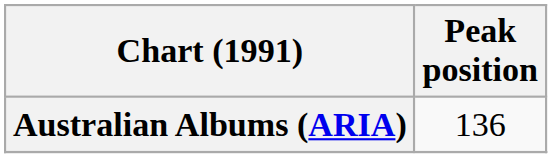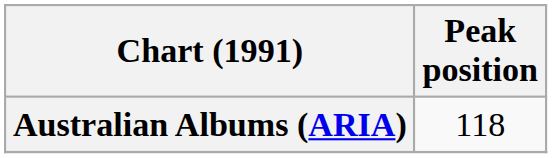Australian Albums (ARIA) | Peak position: 136 -> 118
